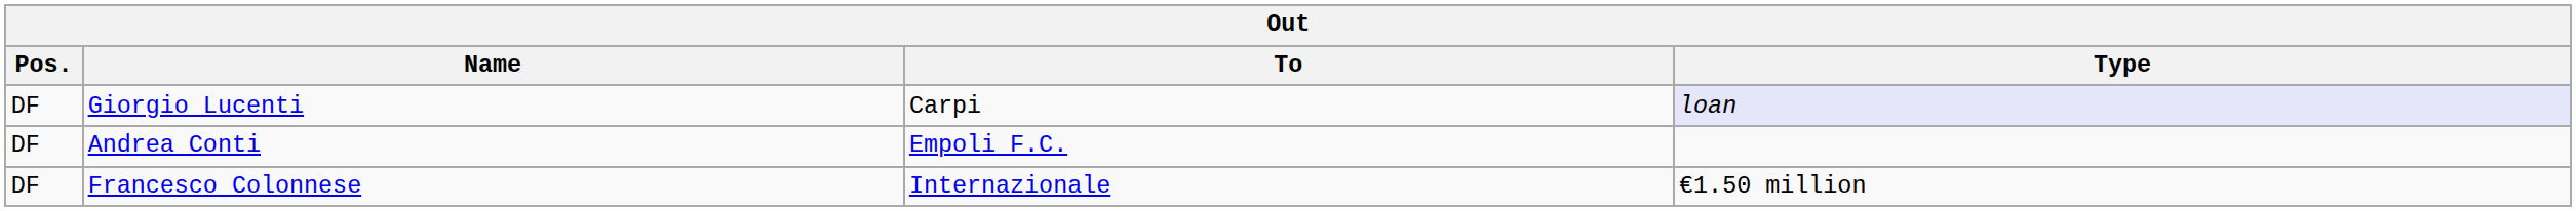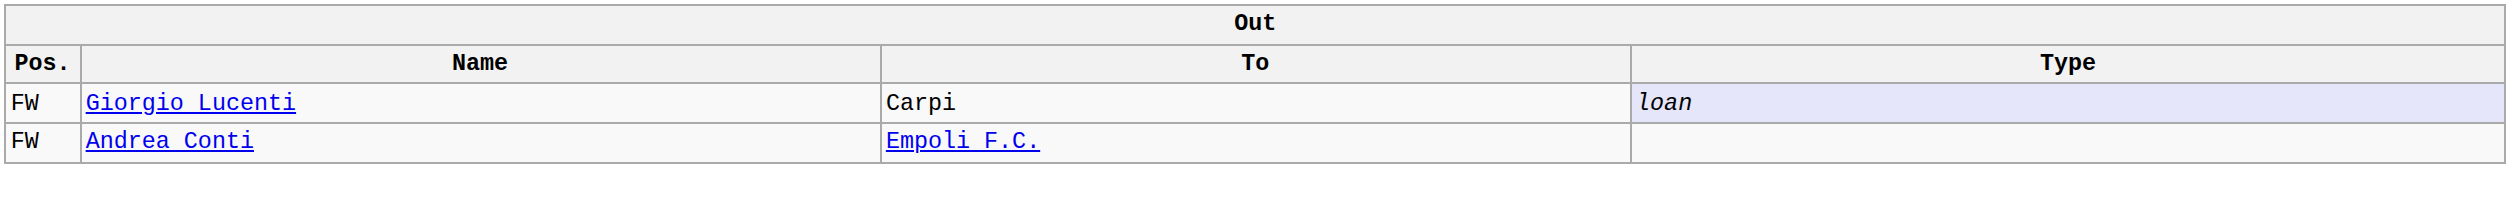Giorgio Lucenti | Pos.: DF -> FW
Andrea Conti | Pos.: DF -> FW
- row: DF | Francesco Colonnese | Internazionale | €1.50 million
